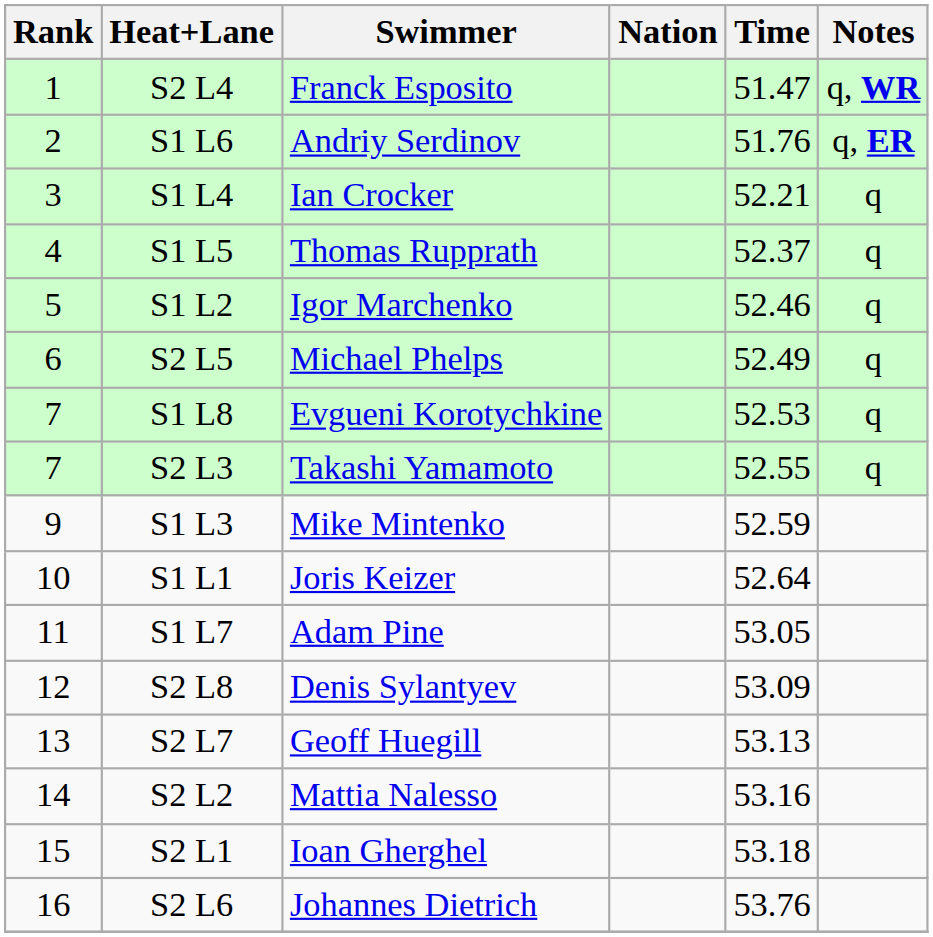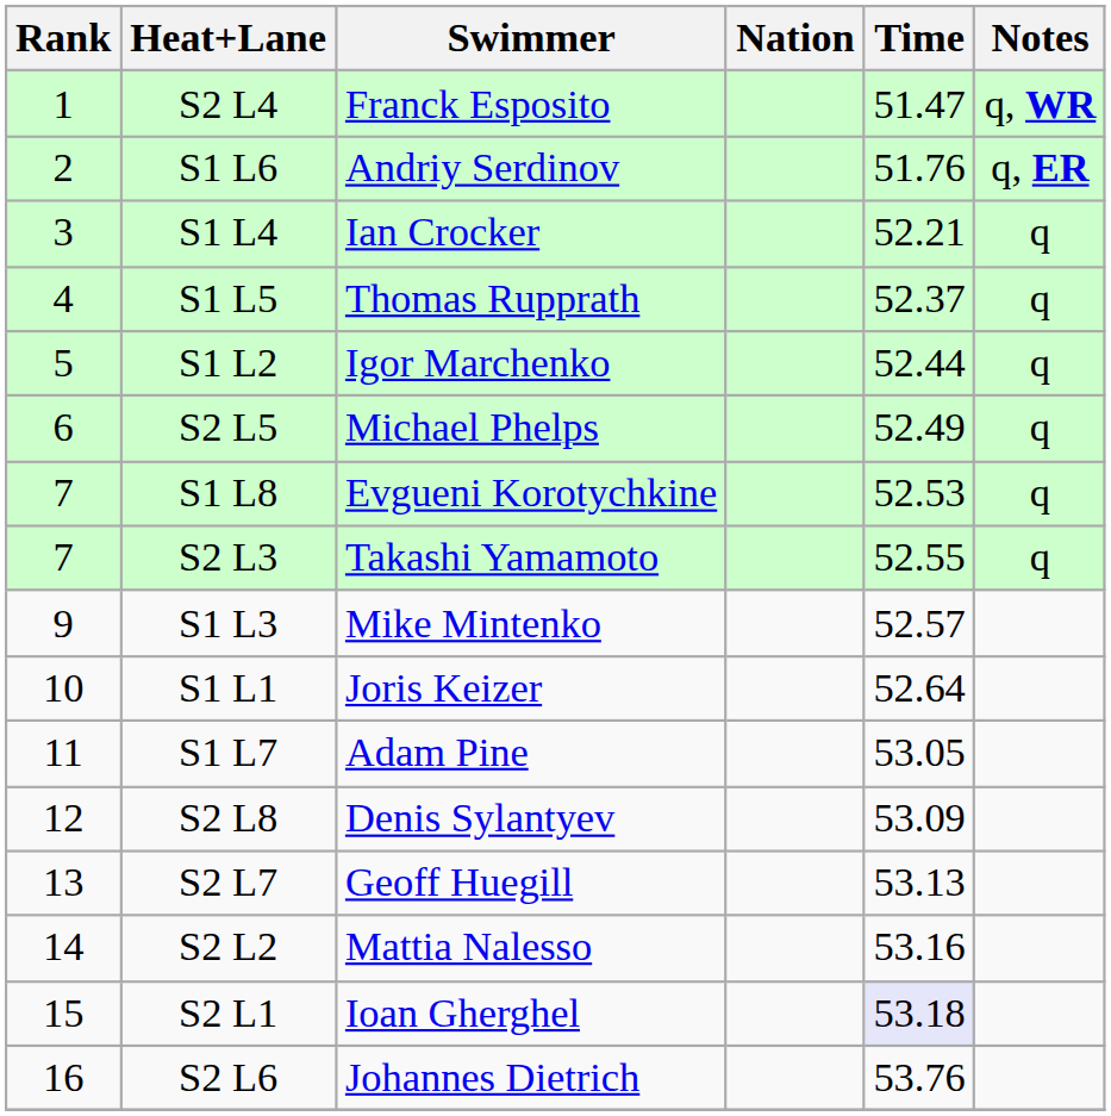S1 L2 | Time: 52.46 -> 52.44
S1 L3 | Time: 52.59 -> 52.57
S2 L1 | Time: no background -> lavender background
